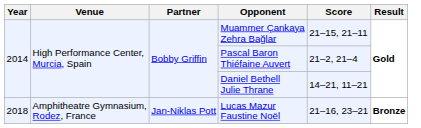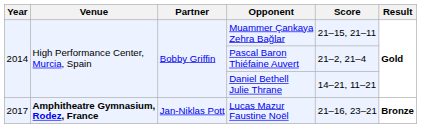Lucas Mazur Faustine Noël | Year: 2018 -> 2017
Lucas Mazur Faustine Noël | Venue: normal -> bold
